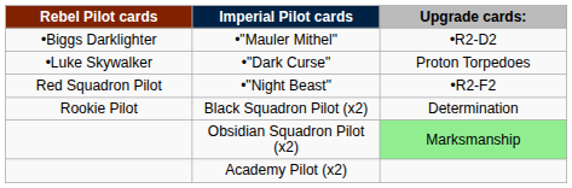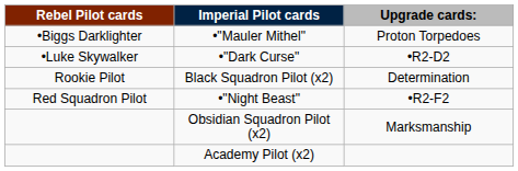•"Mauler Mithel" | Upgrade cards:: •R2-D2 -> Proton Torpedoes
•"Dark Curse" | Upgrade cards:: Proton Torpedoes -> •R2-D2
rows swapped: •"Night Beast" <-> Black Squadron Pilot (x2)
Obsidian Squadron Pilot (x2) | Upgrade cards:: lightgreen background -> no background
